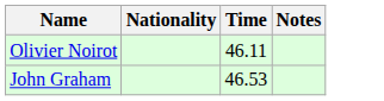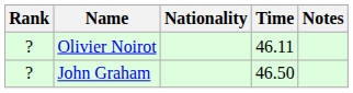+ column: Rank | ? | ?
John Graham | Time: 46.53 -> 46.50
